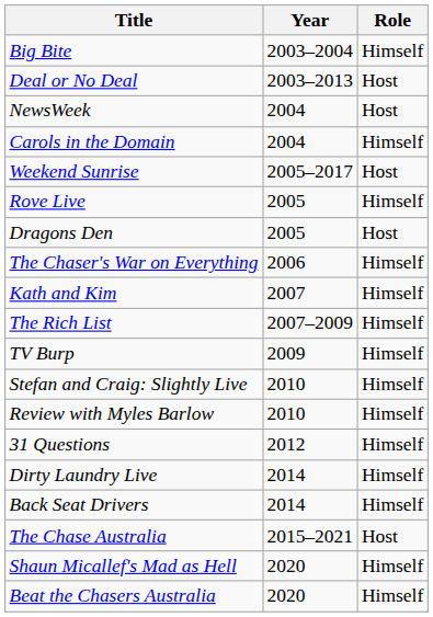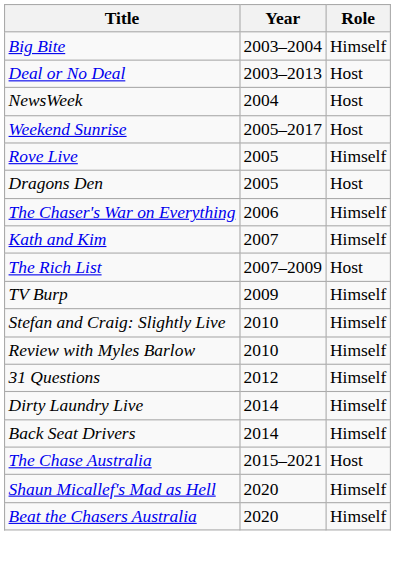- row: Carols in the Domain | 2004 | Himself
The Rich List | Role: Himself -> Host
